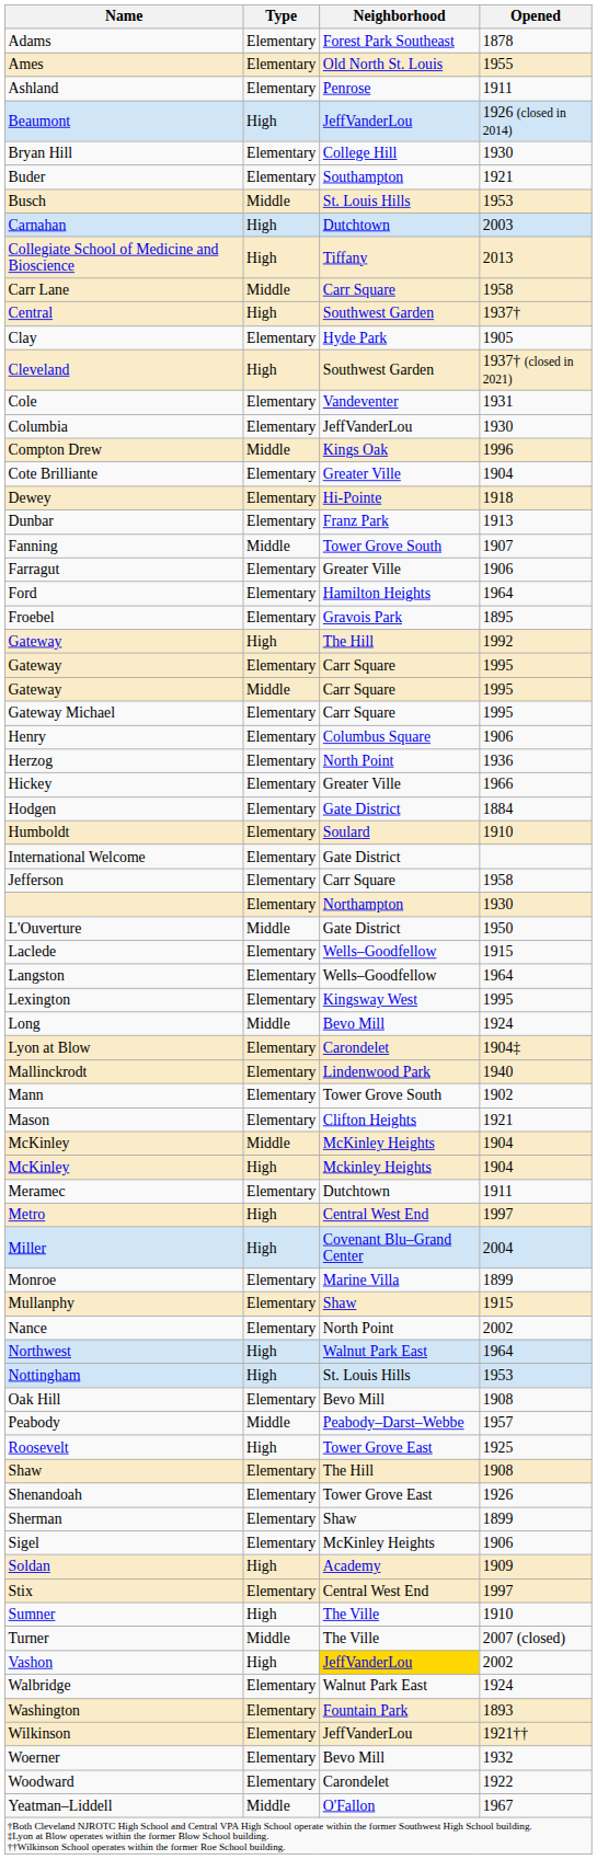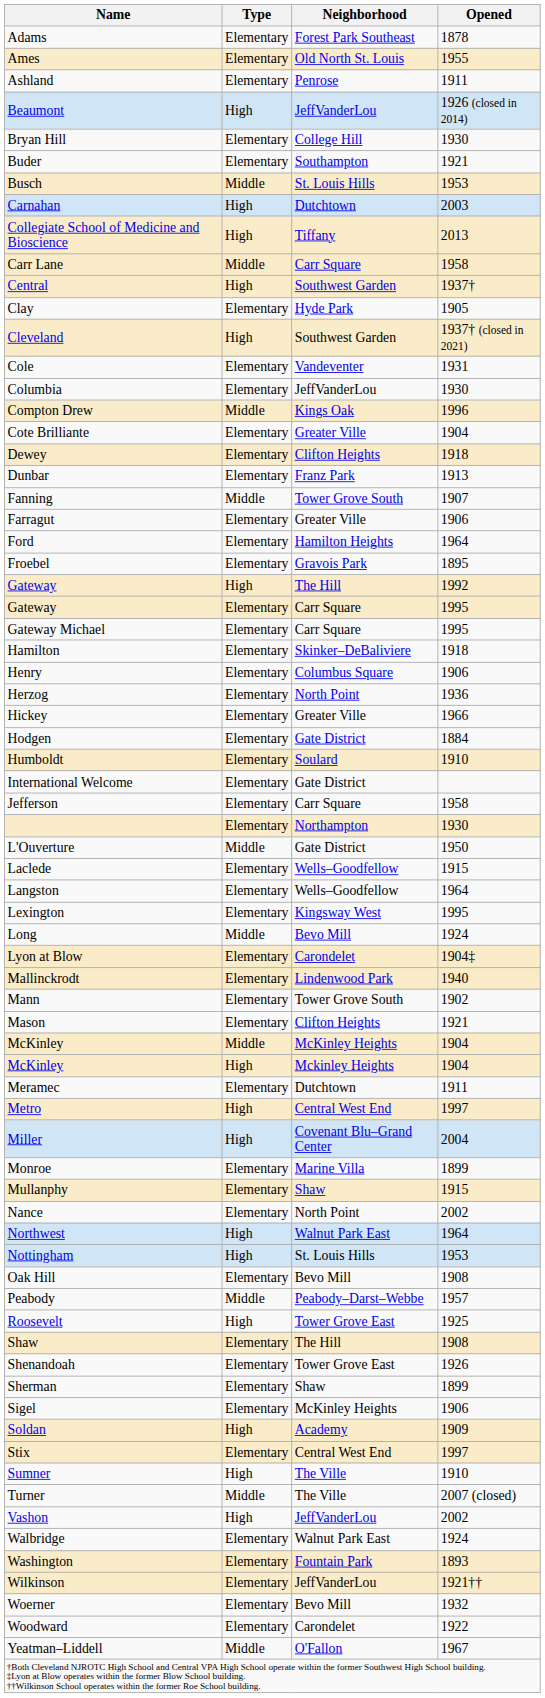Dewey | Neighborhood: Hi-Pointe -> Clifton Heights
- row: Gateway | Middle | Carr Square | 1995
+ row: Hamilton | Elementary | Skinker–DeBaliviere | 1918
Vashon | Neighborhood: gold background -> no background
